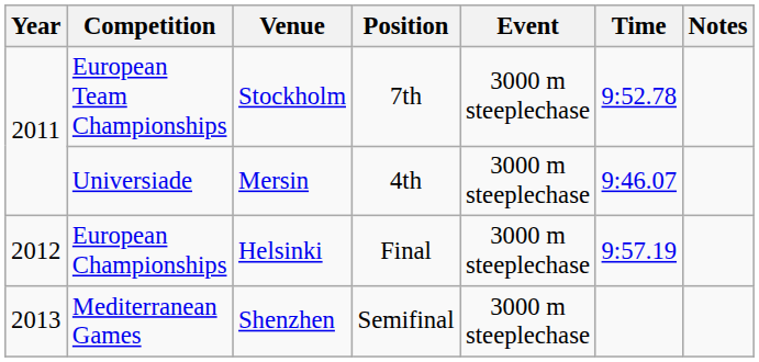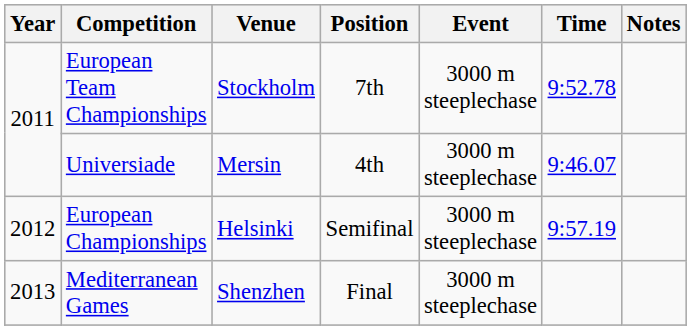European Championships | Position: Final -> Semifinal
Mediterranean Games | Position: Semifinal -> Final
